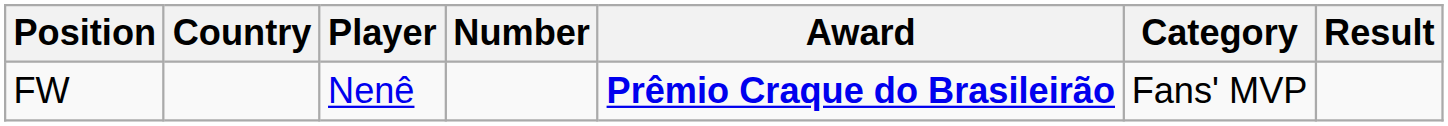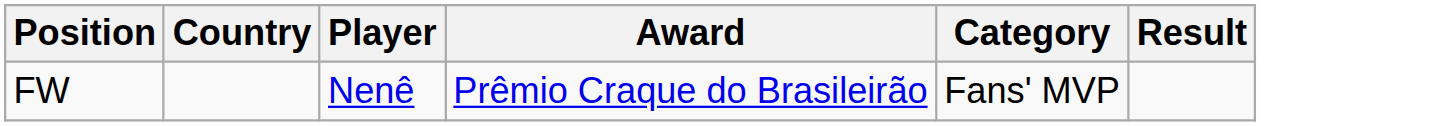- column: Number
FW | Award: bold -> normal
